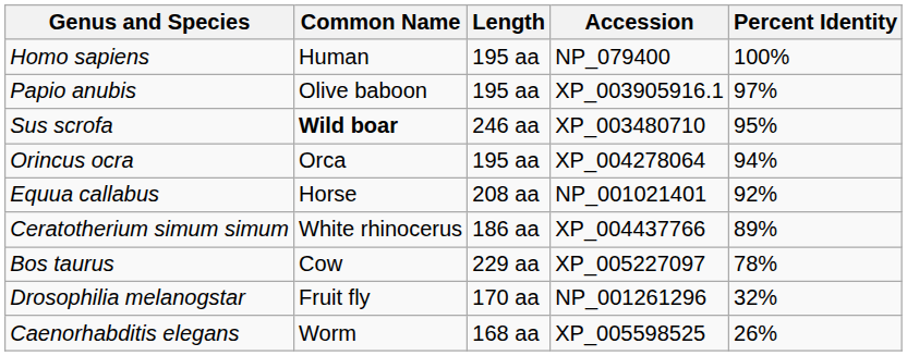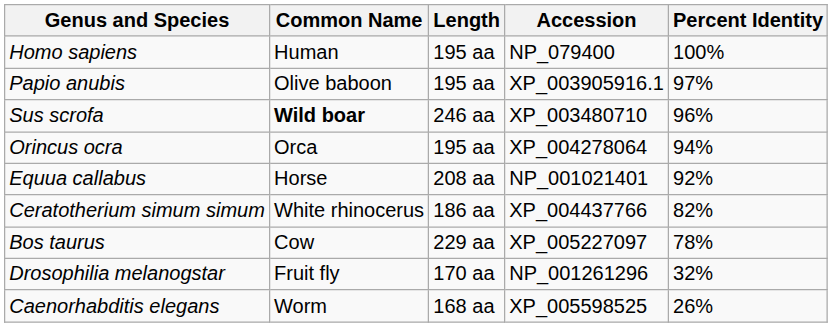Sus scrofa | Percent Identity: 95% -> 96%
Ceratotherium simum simum | Percent Identity: 89% -> 82%
